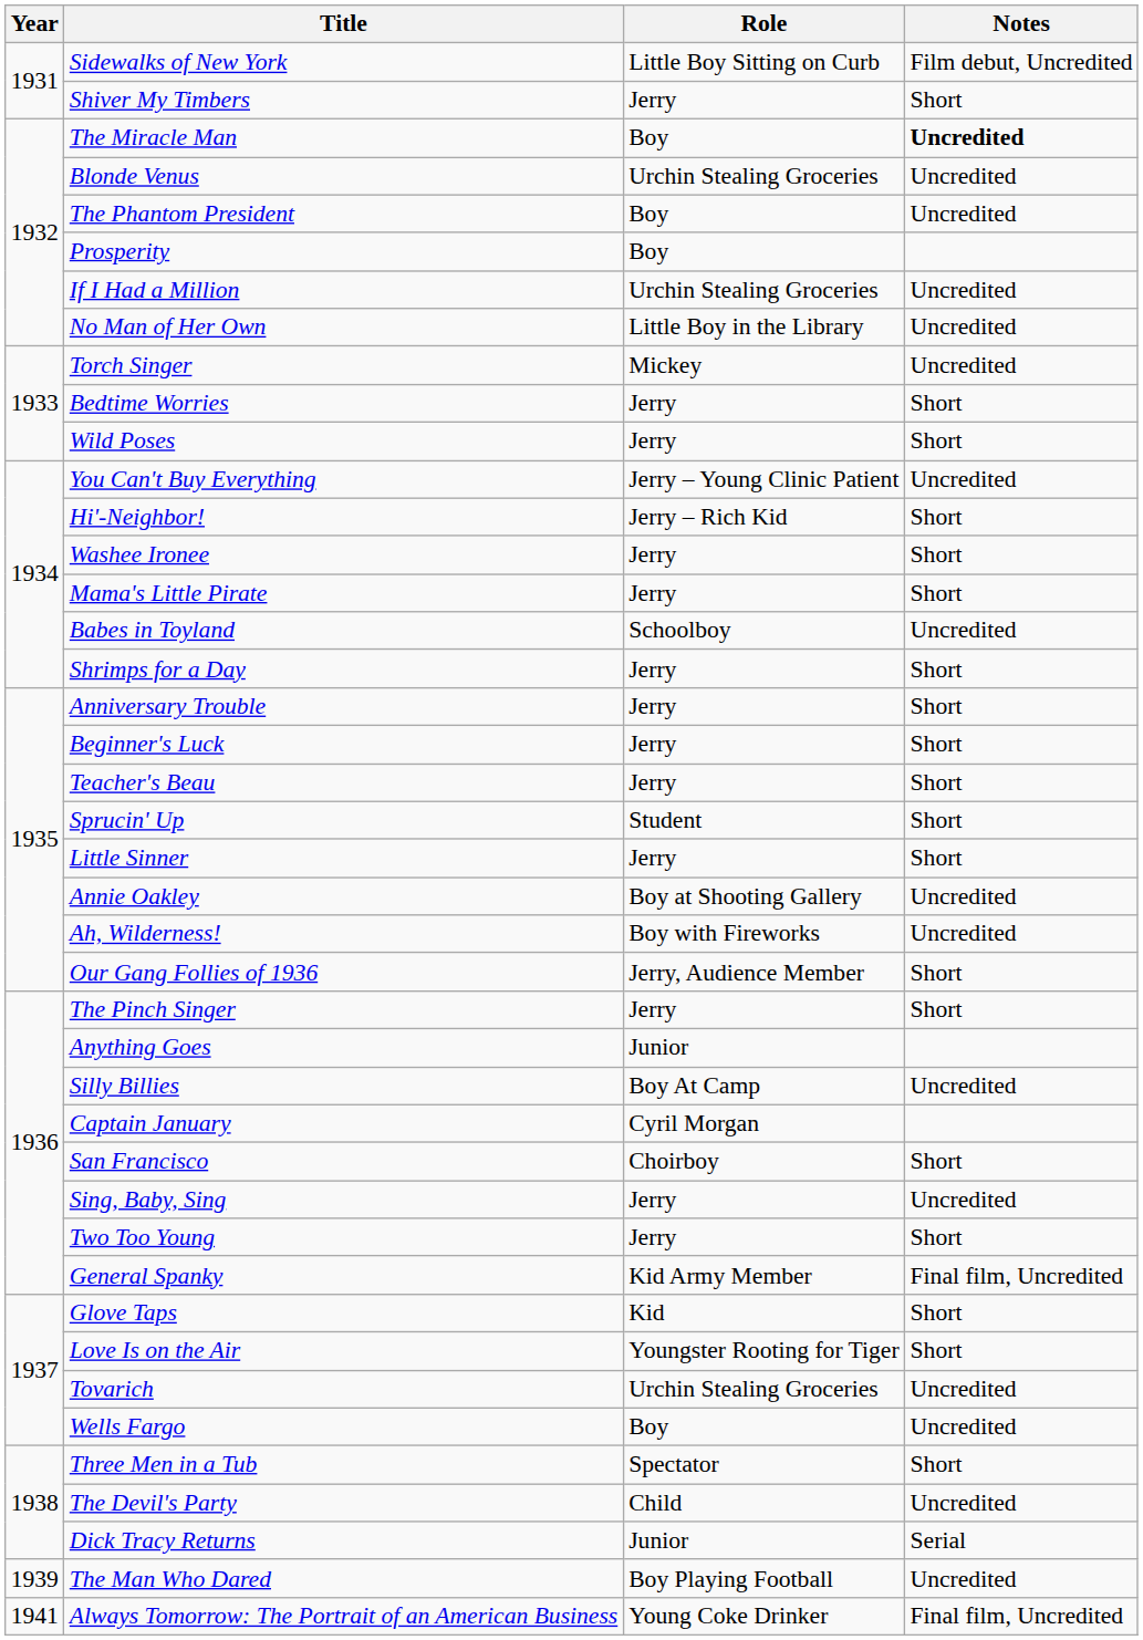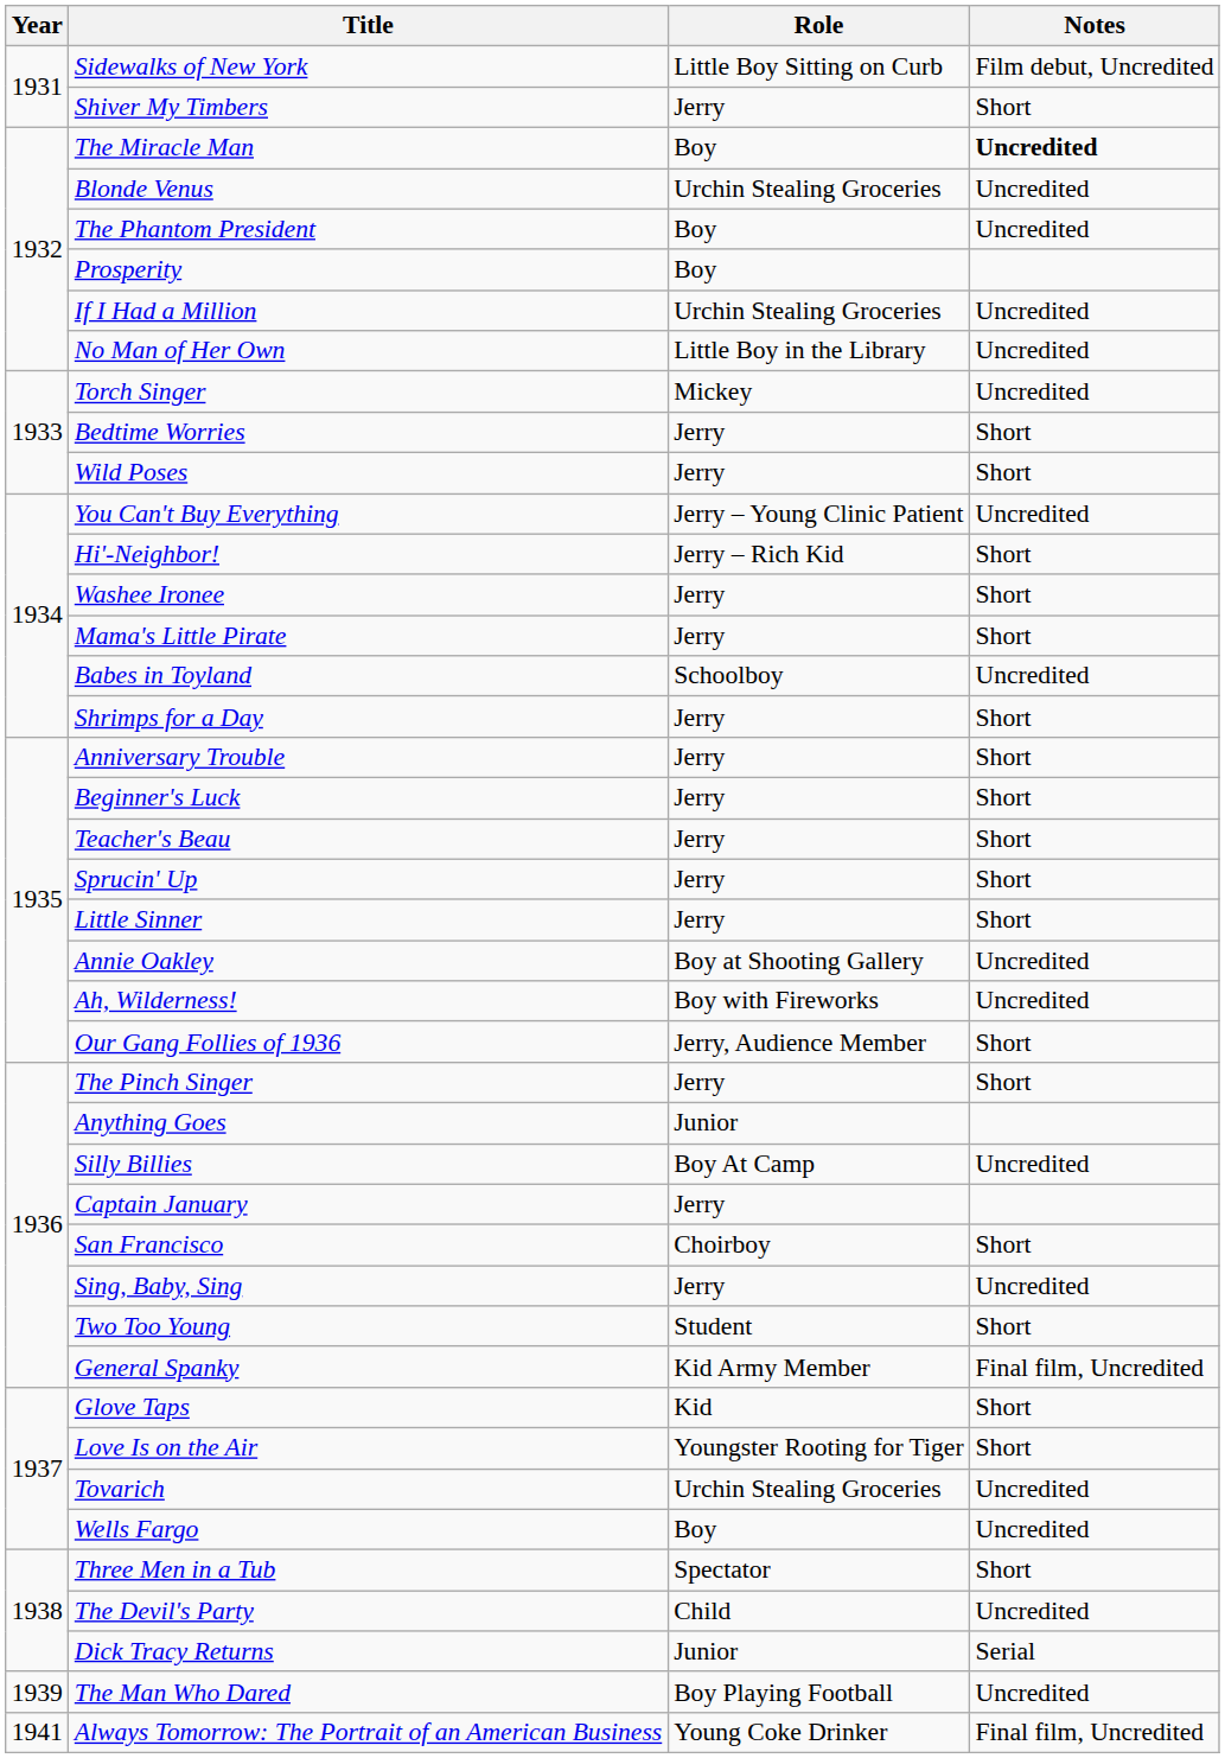Sprucin' Up | Role: Student -> Jerry
Captain January | Role: Cyril Morgan -> Jerry
Two Too Young | Role: Jerry -> Student
